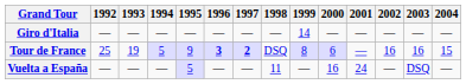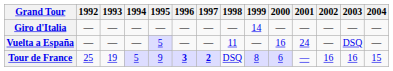rows swapped: Tour de France <-> Vuelta a España
